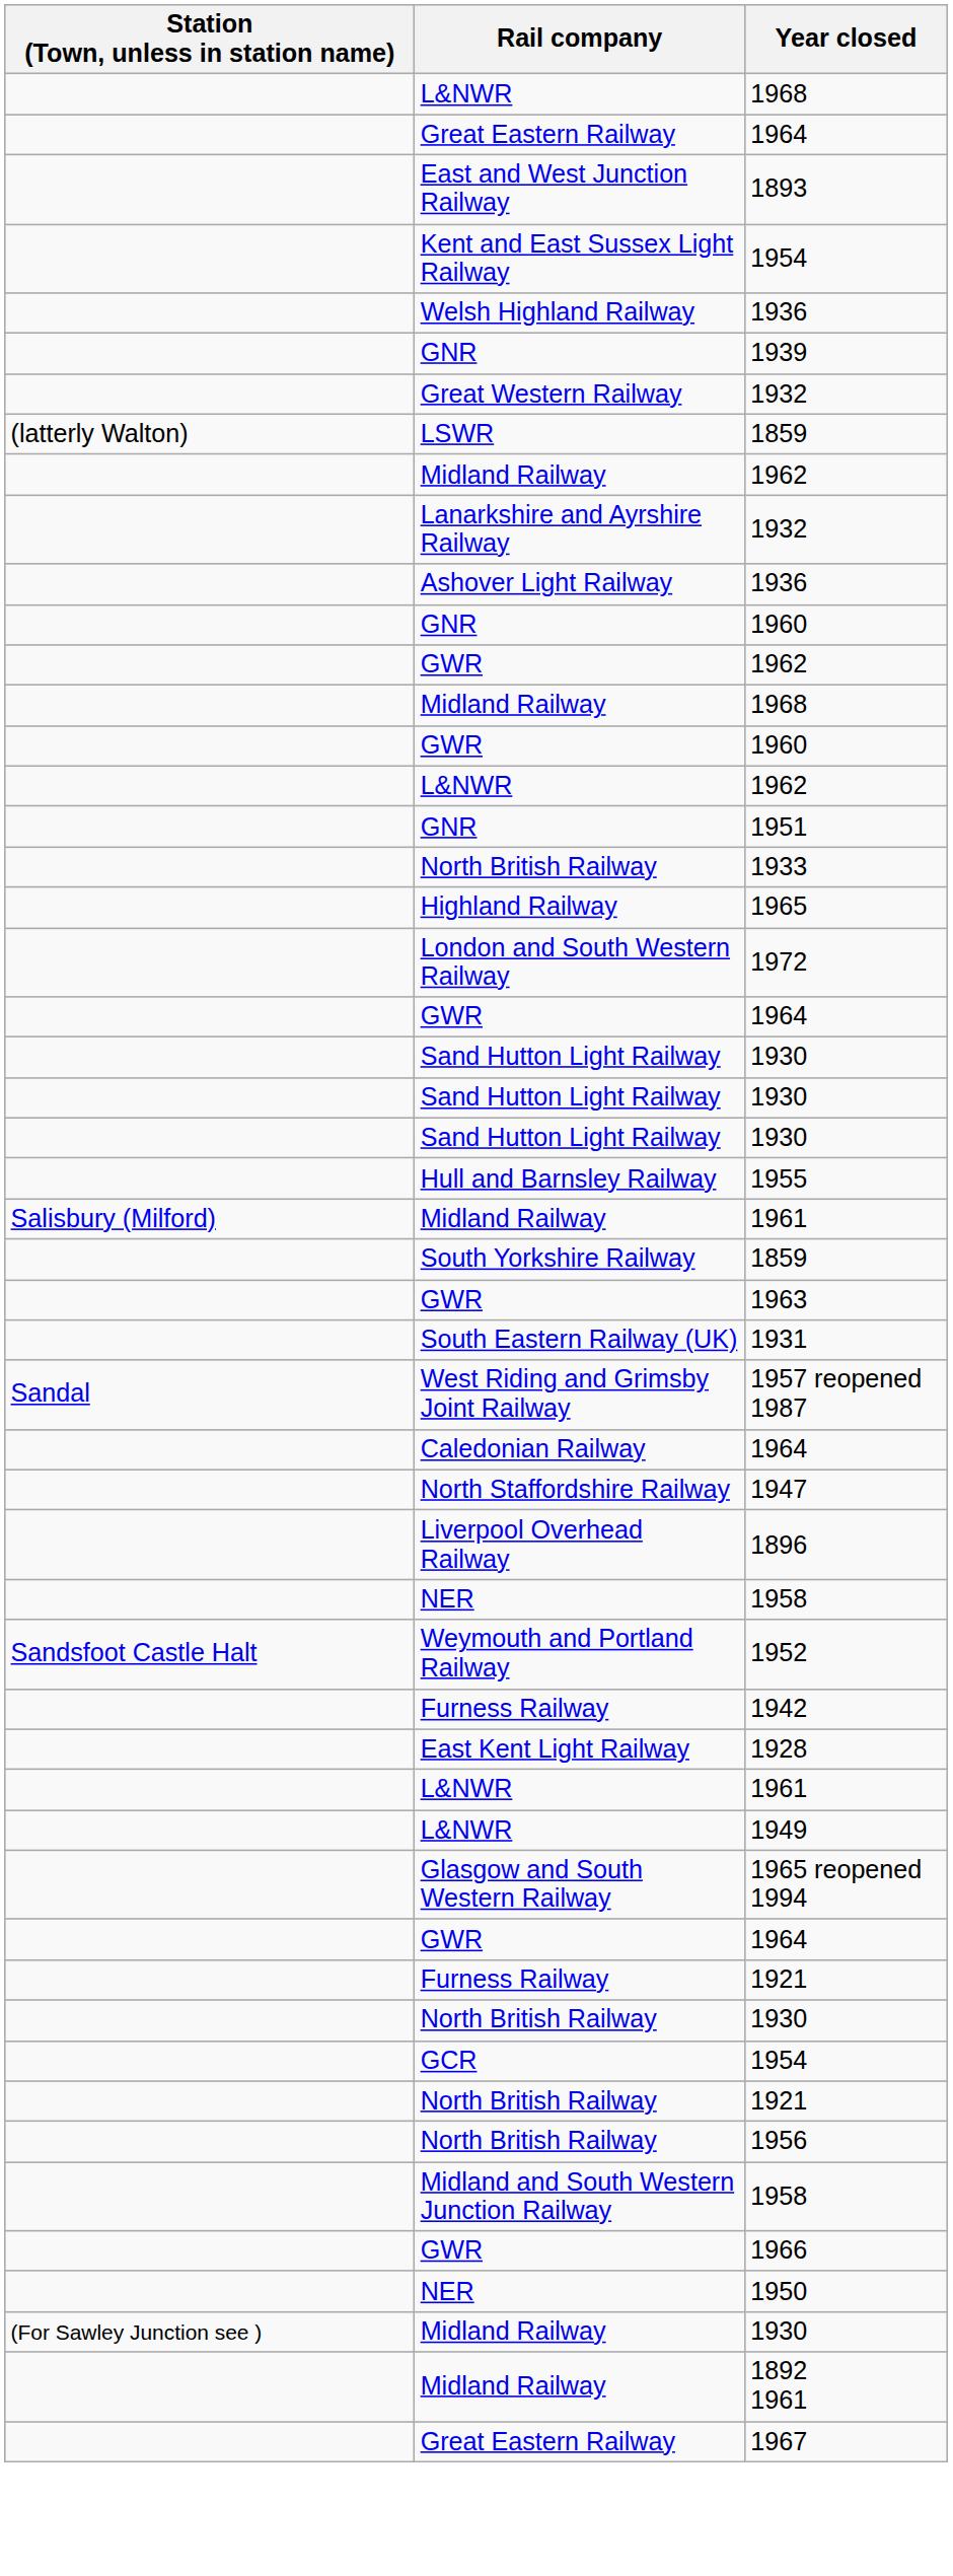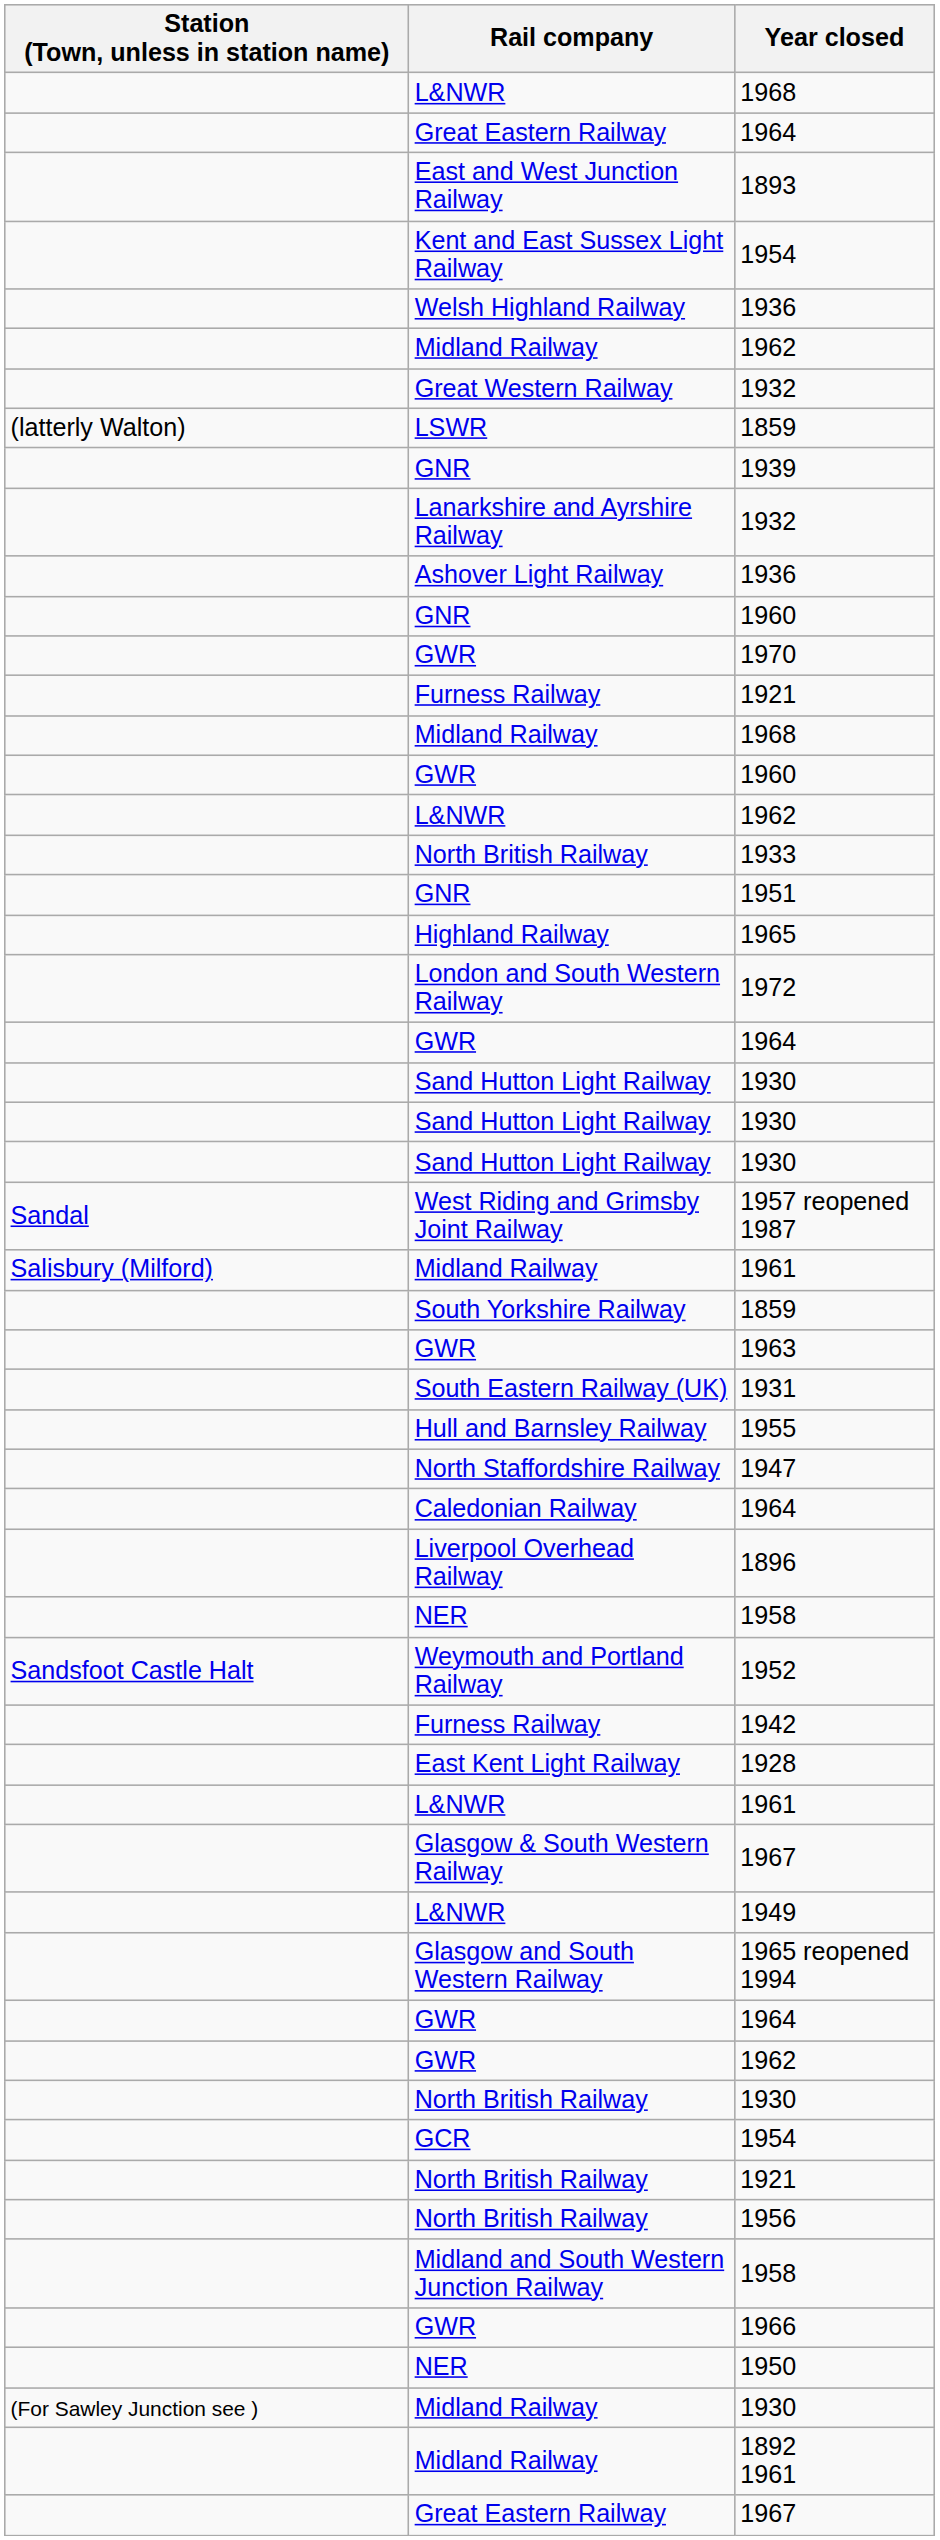rows swapped: Midland Railway / 1962 <-> 1939
+ row: GWR | 1970
rows swapped: Furness Railway / 1921 <-> GWR / 1962
rows swapped: 1933 <-> 1951
rows swapped: 1957 reopened 1987 <-> 1955
rows swapped: Caledonian Railway / 1964 <-> 1947
+ row: Glasgow & South Western Railway | 1967
